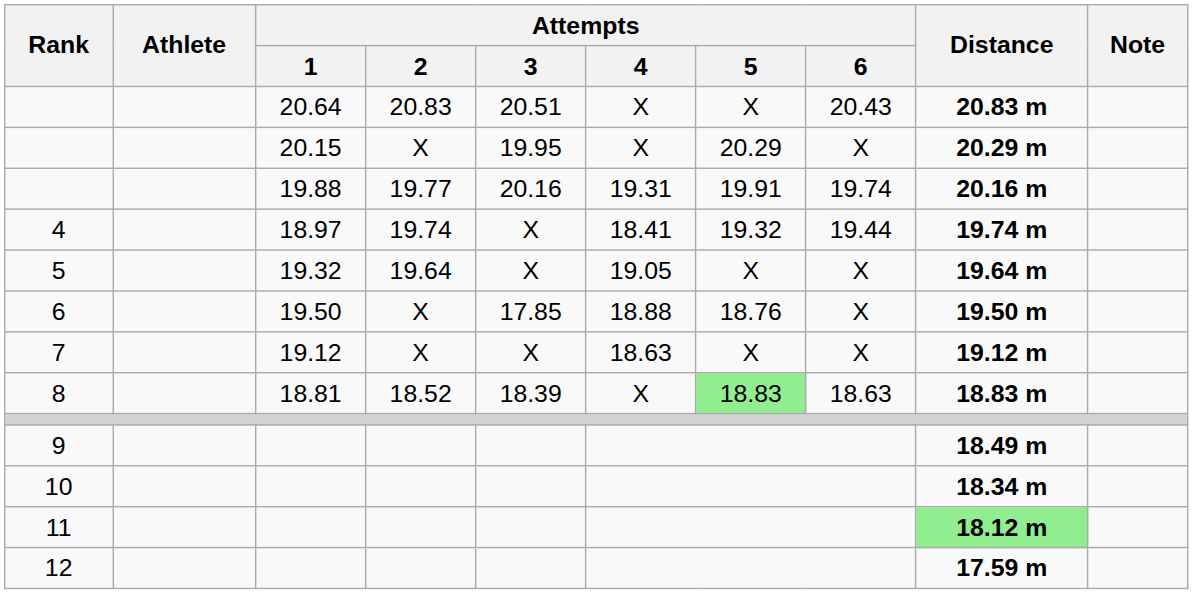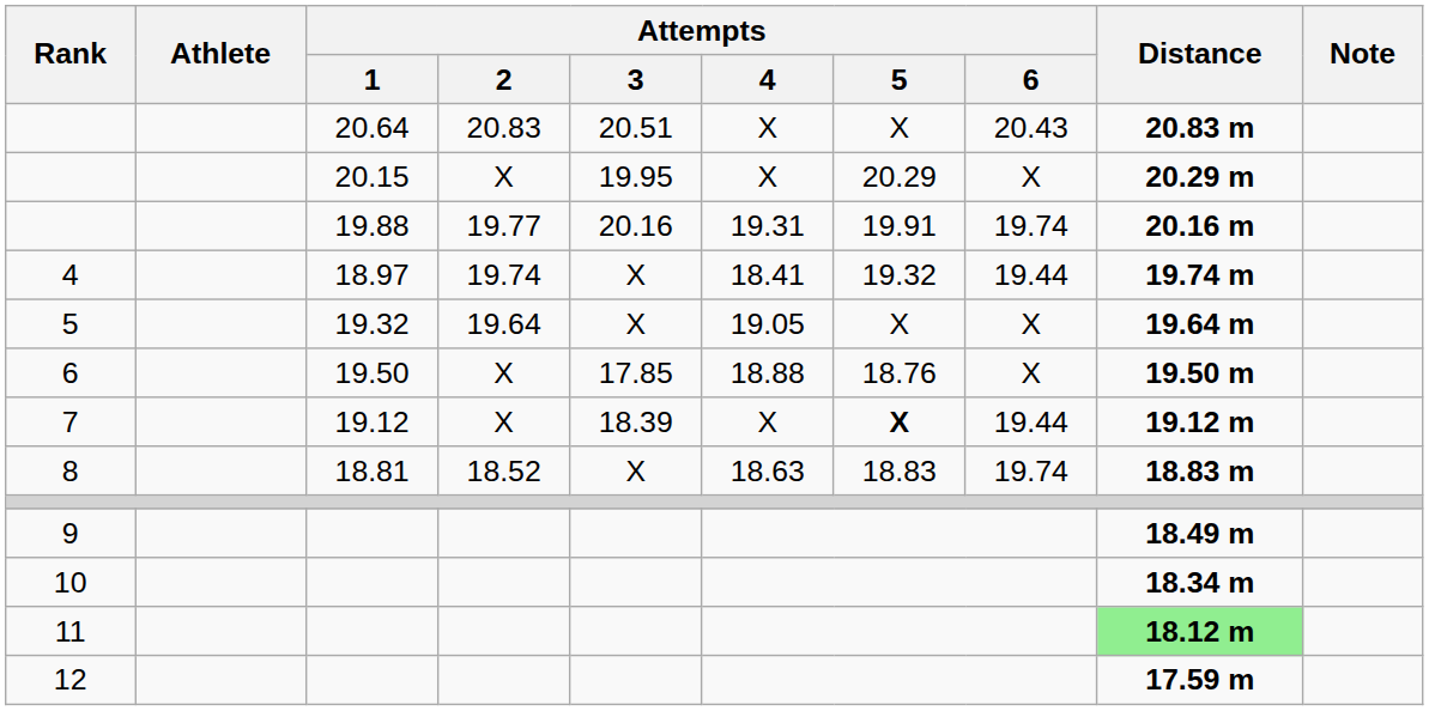7 | Attempts / 3: X -> 18.39
7 | Attempts / 4: 18.63 -> X
7 | Attempts / 5: normal -> bold
7 | Attempts / 6: X -> 19.44
8 | Attempts / 3: 18.39 -> X
8 | Attempts / 4: X -> 18.63
8 | Attempts / 5: lightgreen background -> no background
8 | Attempts / 6: 18.63 -> 19.74
